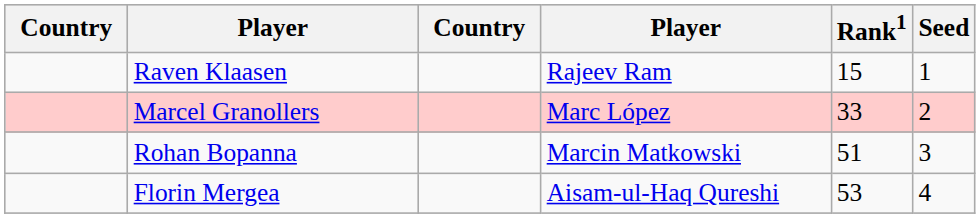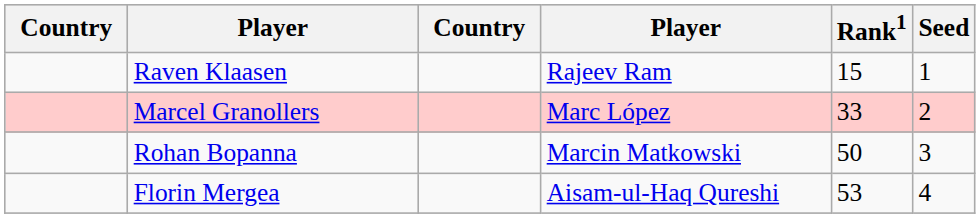Rohan Bopanna | Rank1: 51 -> 50
